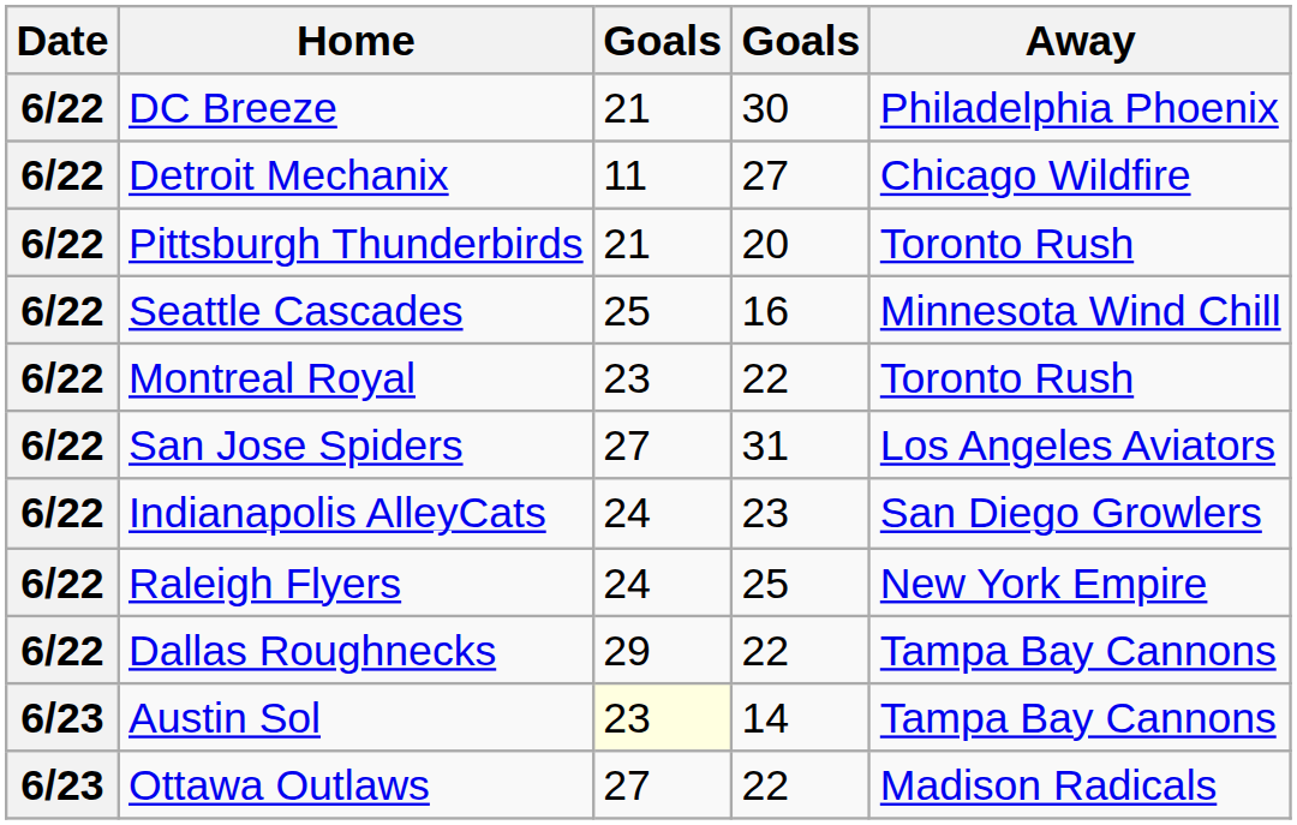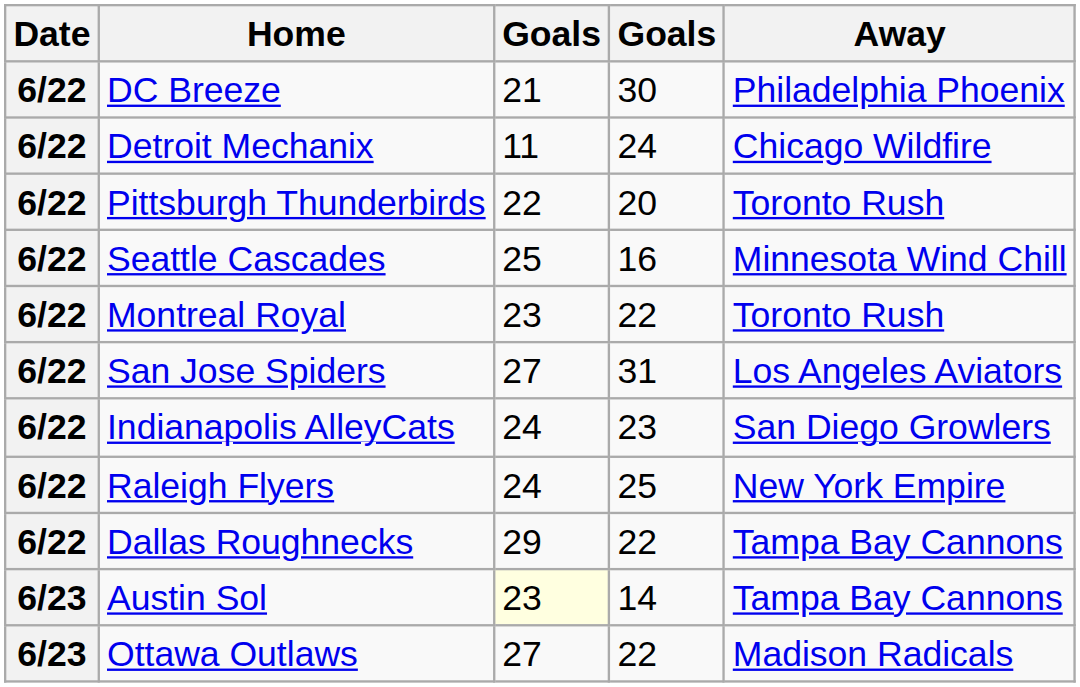Detroit Mechanix | column 4: 27 -> 24
Pittsburgh Thunderbirds | column 3: 21 -> 22
